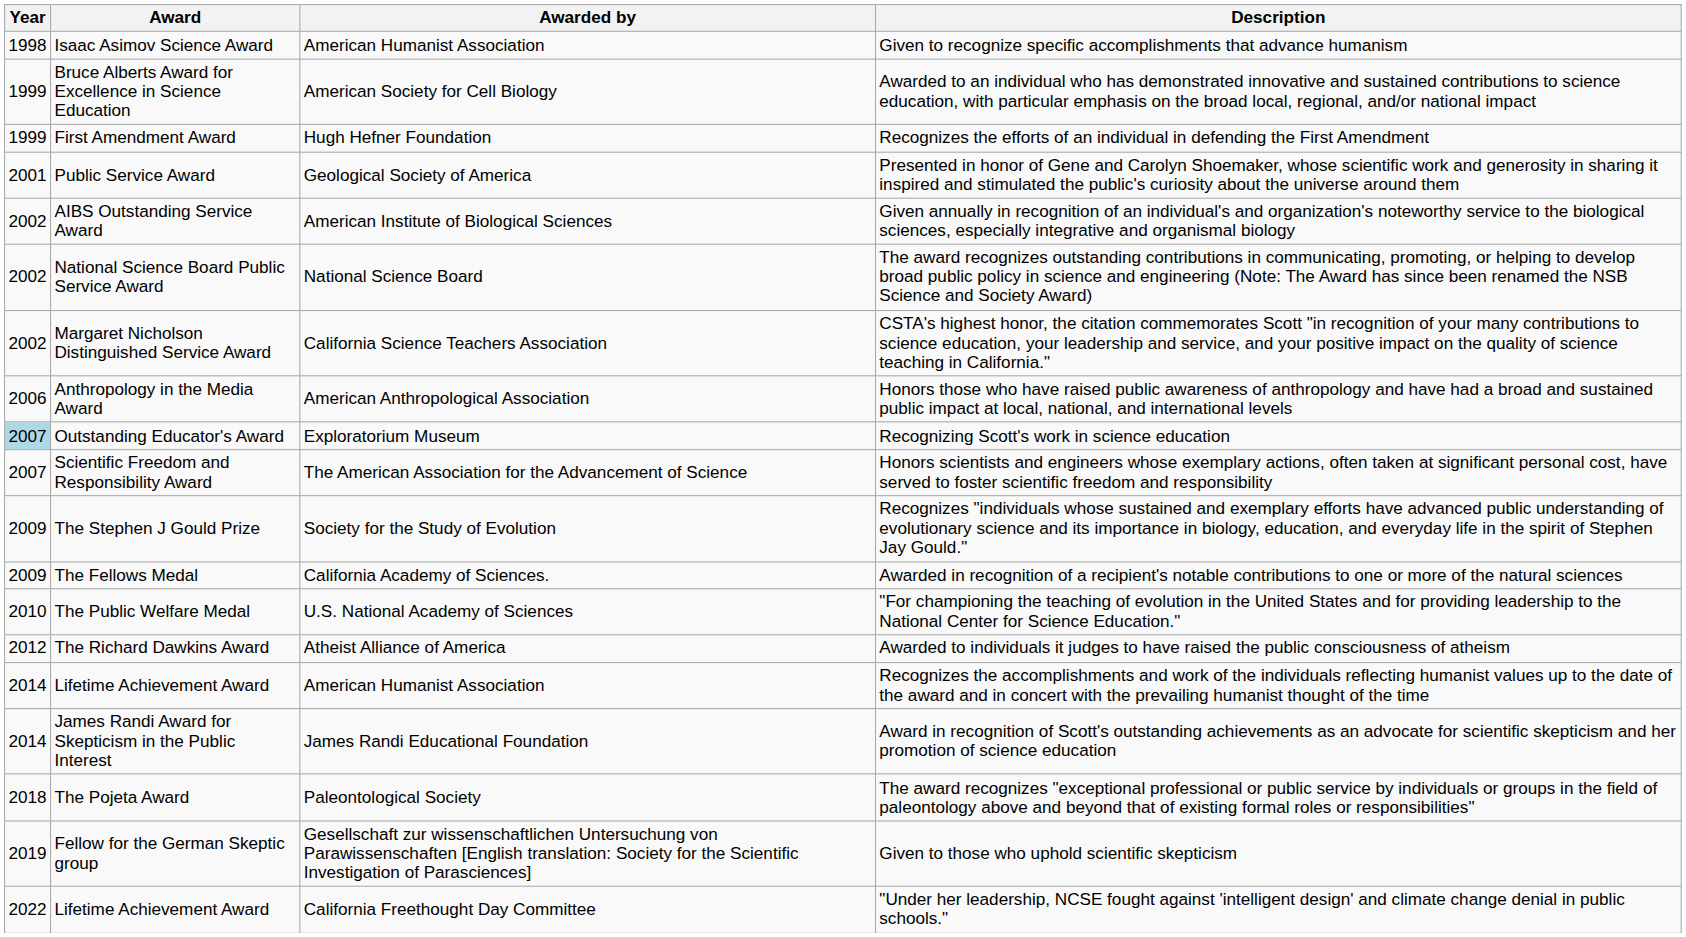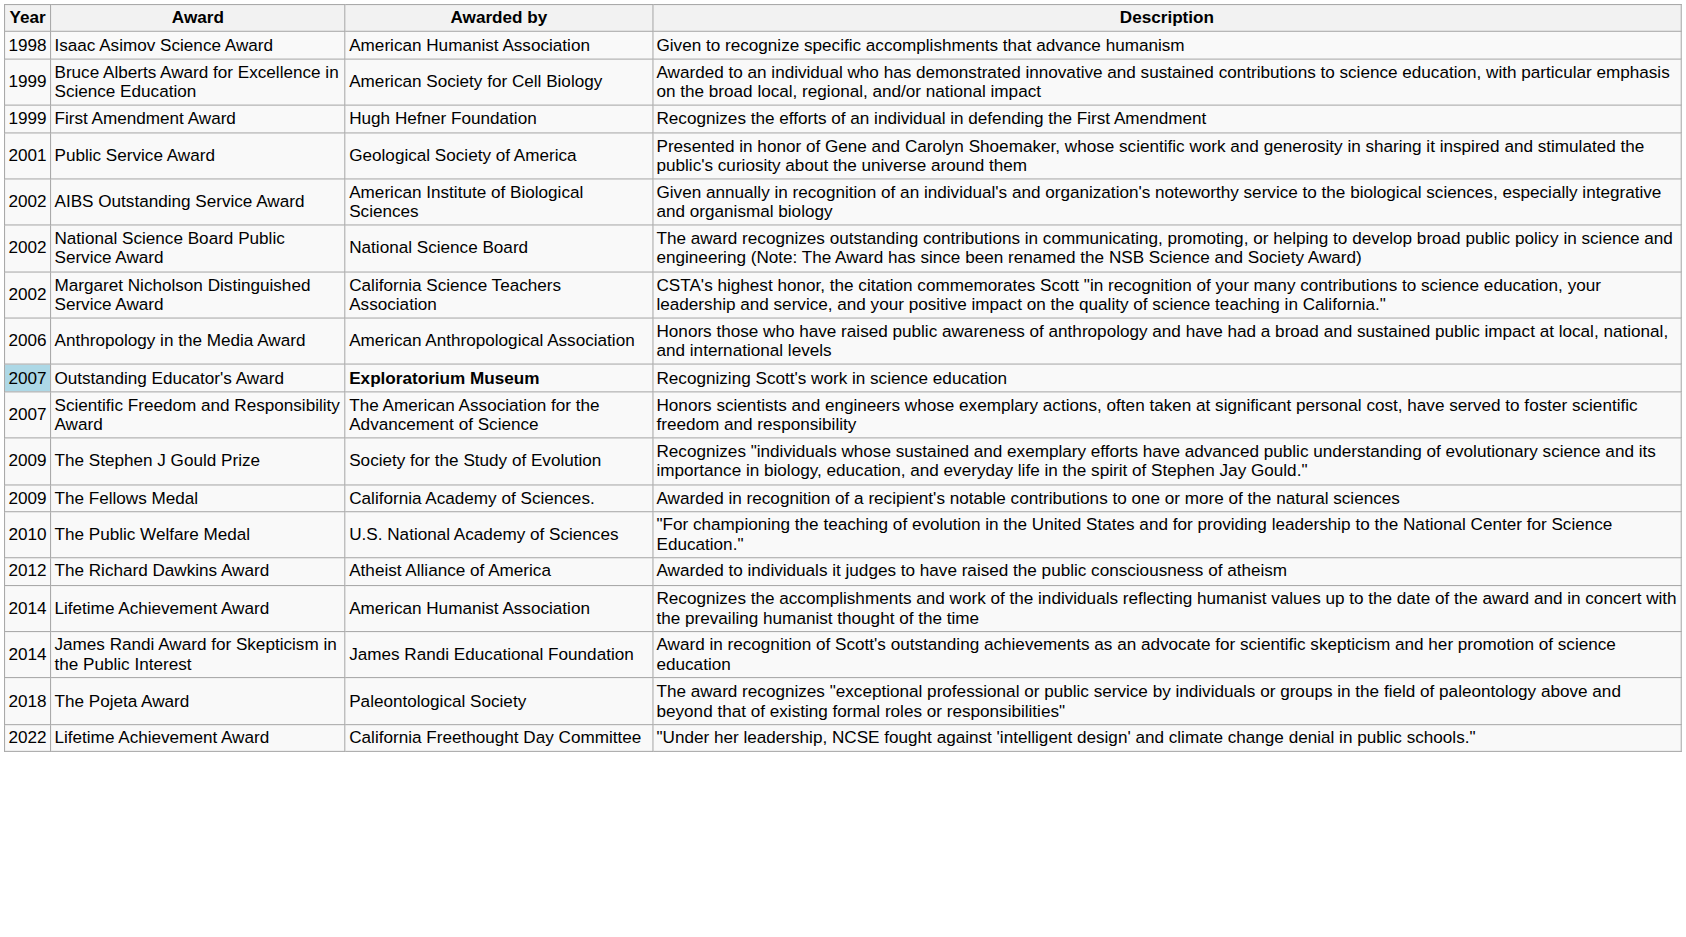Recognizing Scott's work in science education | Awarded by: normal -> bold
- row: 2019 | Fellow for the German Skeptic group | Gesellschaft zur wissenschaftlichen Untersuchung von Parawissenschaften [English translation: Society for the Scientific Investigation of Parasciences] | Given to those who uphold scientific skepticism
